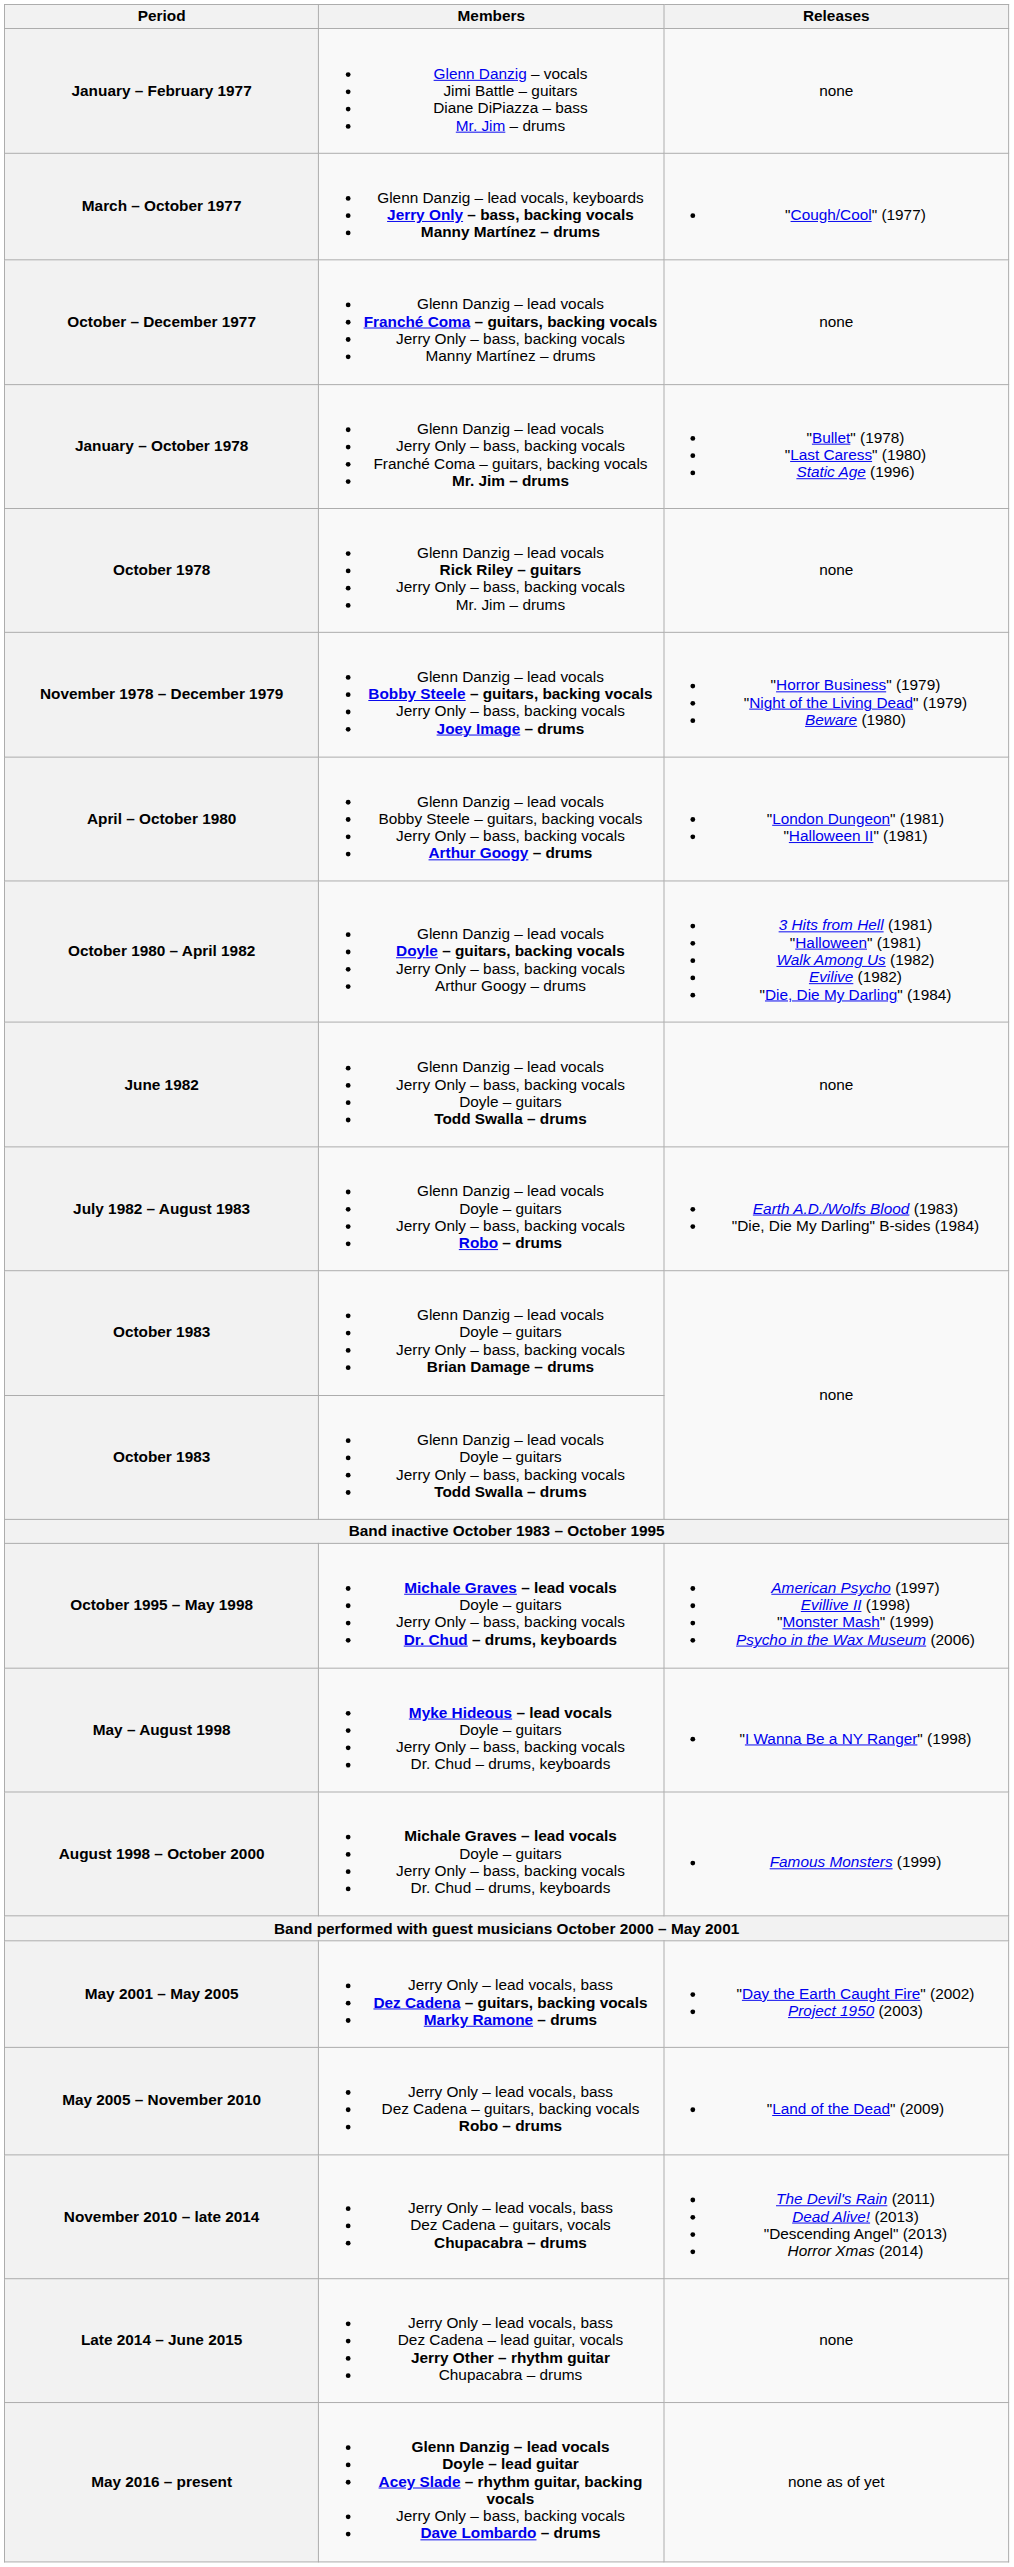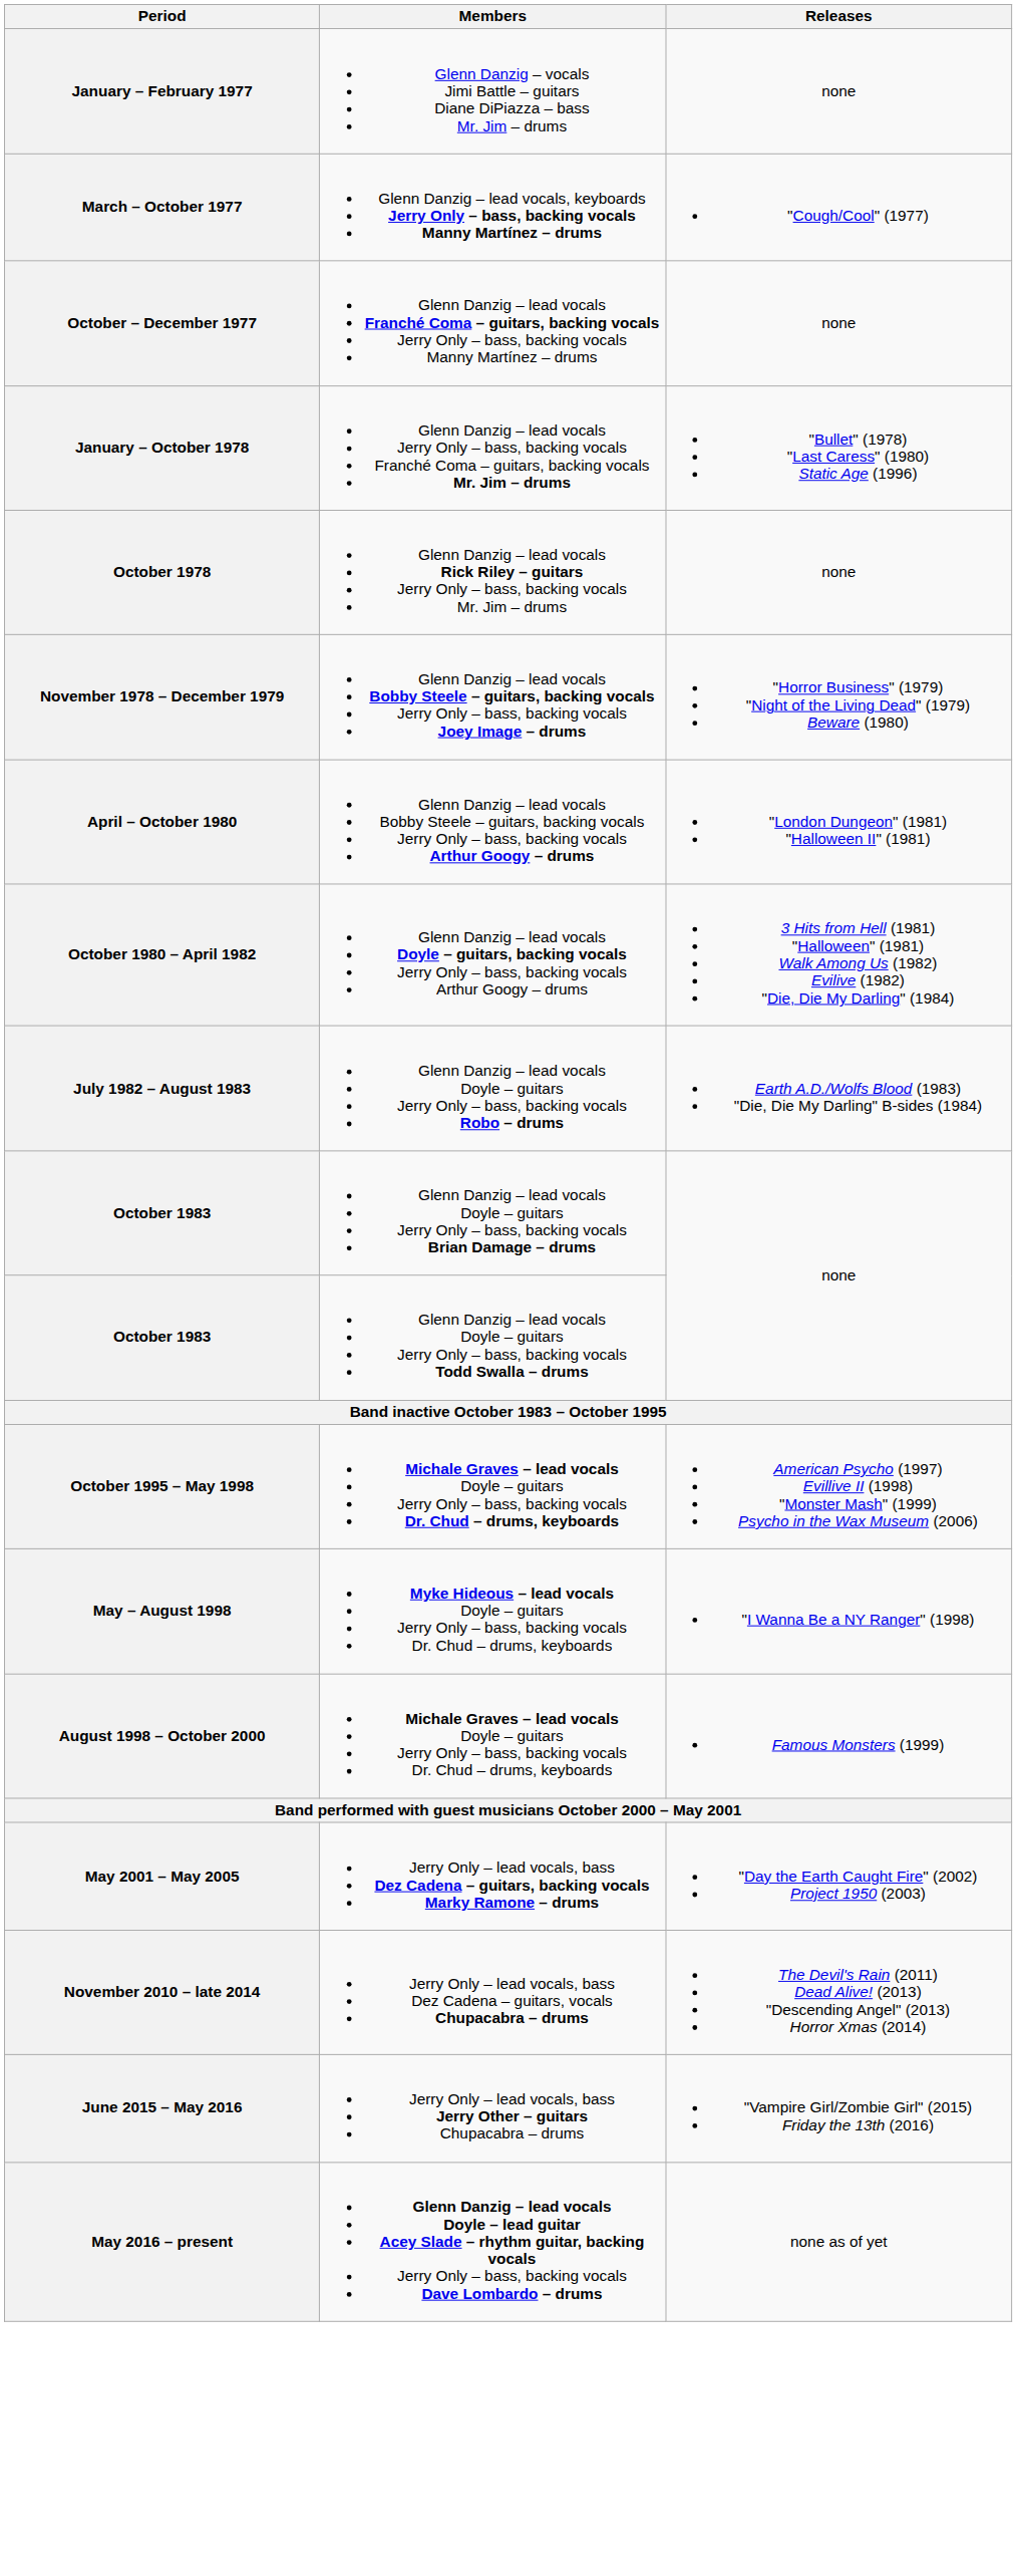- row: June 1982 | Glenn Danzig – lead vocals Jerry Only – bass, backing vocals Doyle – guitars Todd Swalla – drums | none
- row: May 2005 – November 2010 | Jerry Only – lead vocals, bass Dez Cadena – guitars, backing vocals Robo – drums | "Land of the Dead" (2009)
- row: Late 2014 – June 2015 | Jerry Only – lead vocals, bass Dez Cadena – lead guitar, vocals Jerry Other – rhythm guitar Chupacabra – drums | none
+ row: June 2015 – May 2016 | Jerry Only – lead vocals, bass Jerry Other – guitars Chupacabra – drums | "Vampire Girl/Zombie Girl" (2015) Friday the 13th (2016)
